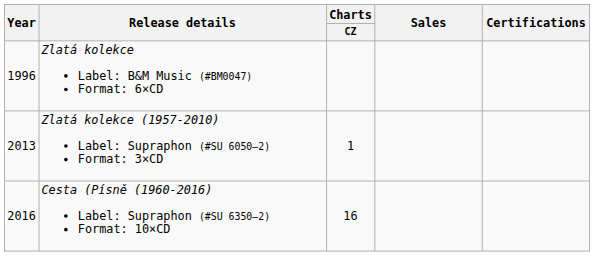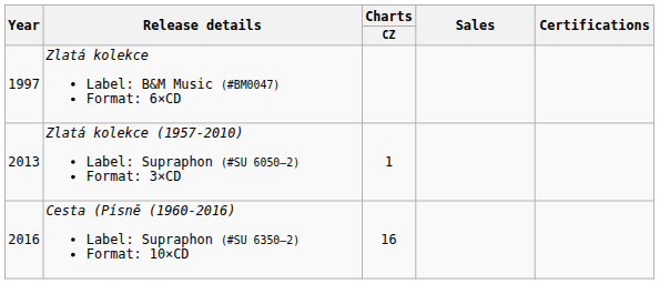Zlatá kolekce Label: B&M Music (#BM0047) Format: 6×CD | Year: 1996 -> 1997
